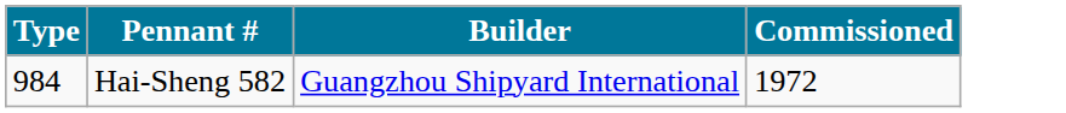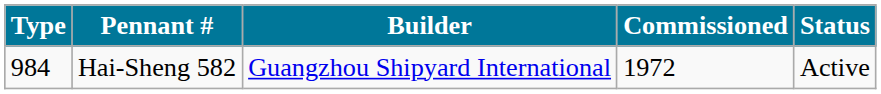+ column: Status | Active
